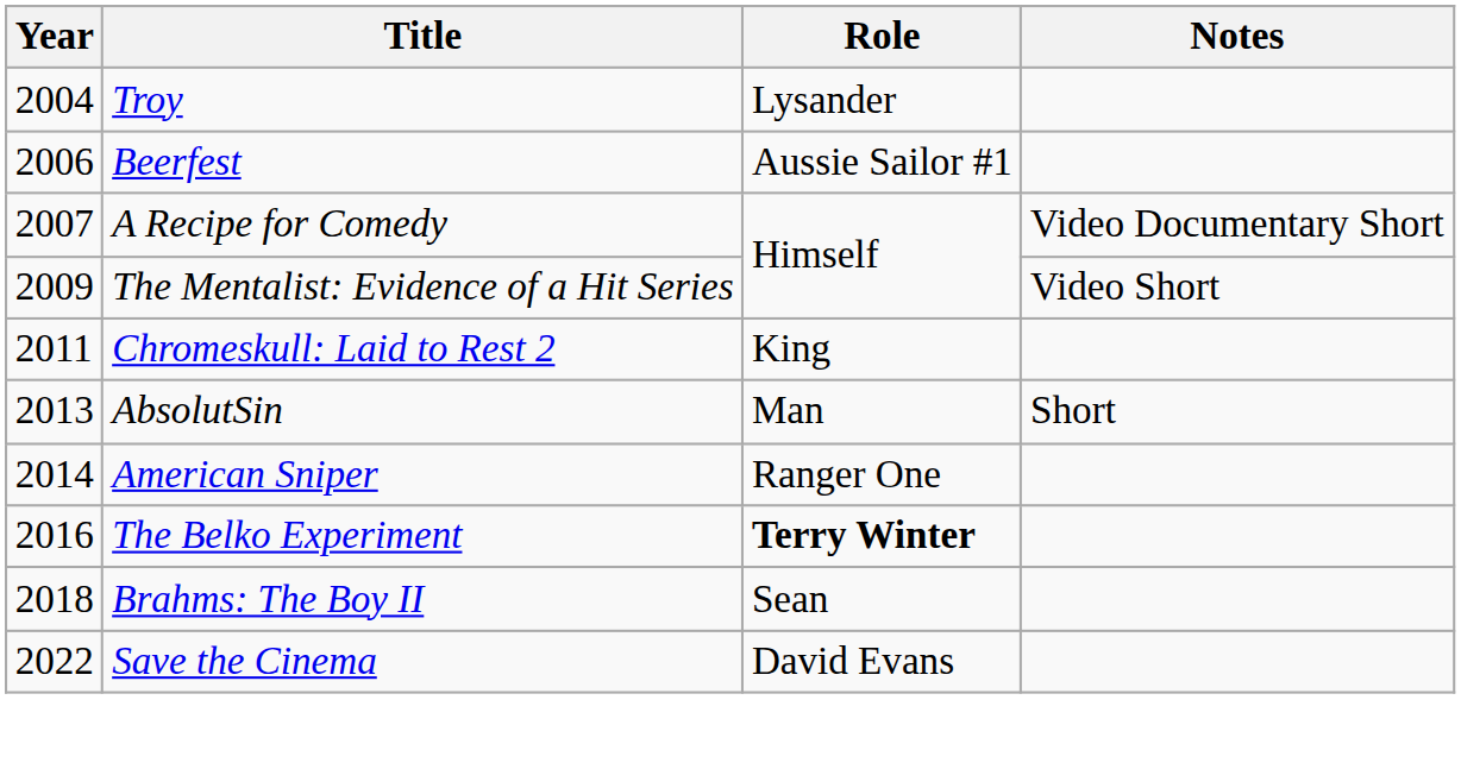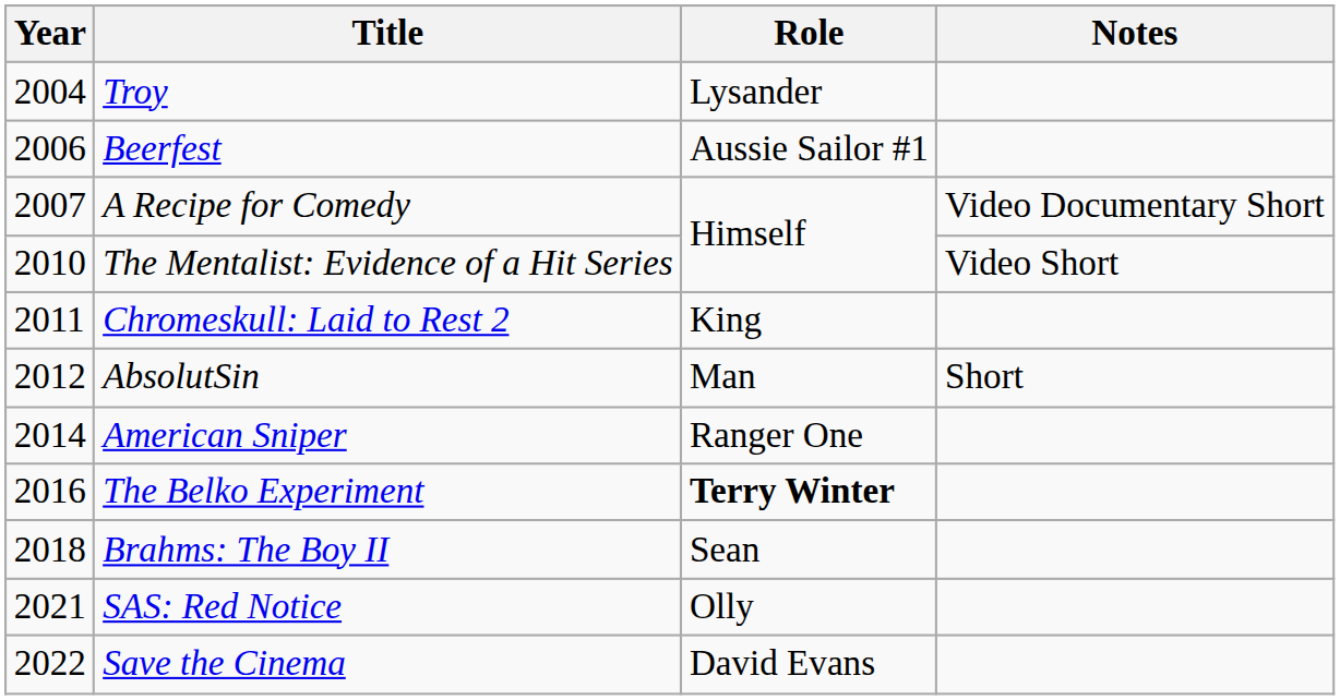The Mentalist: Evidence of a Hit Series | Year: 2009 -> 2010
AbsolutSin | Year: 2013 -> 2012
+ row: 2021 | SAS: Red Notice | Olly
